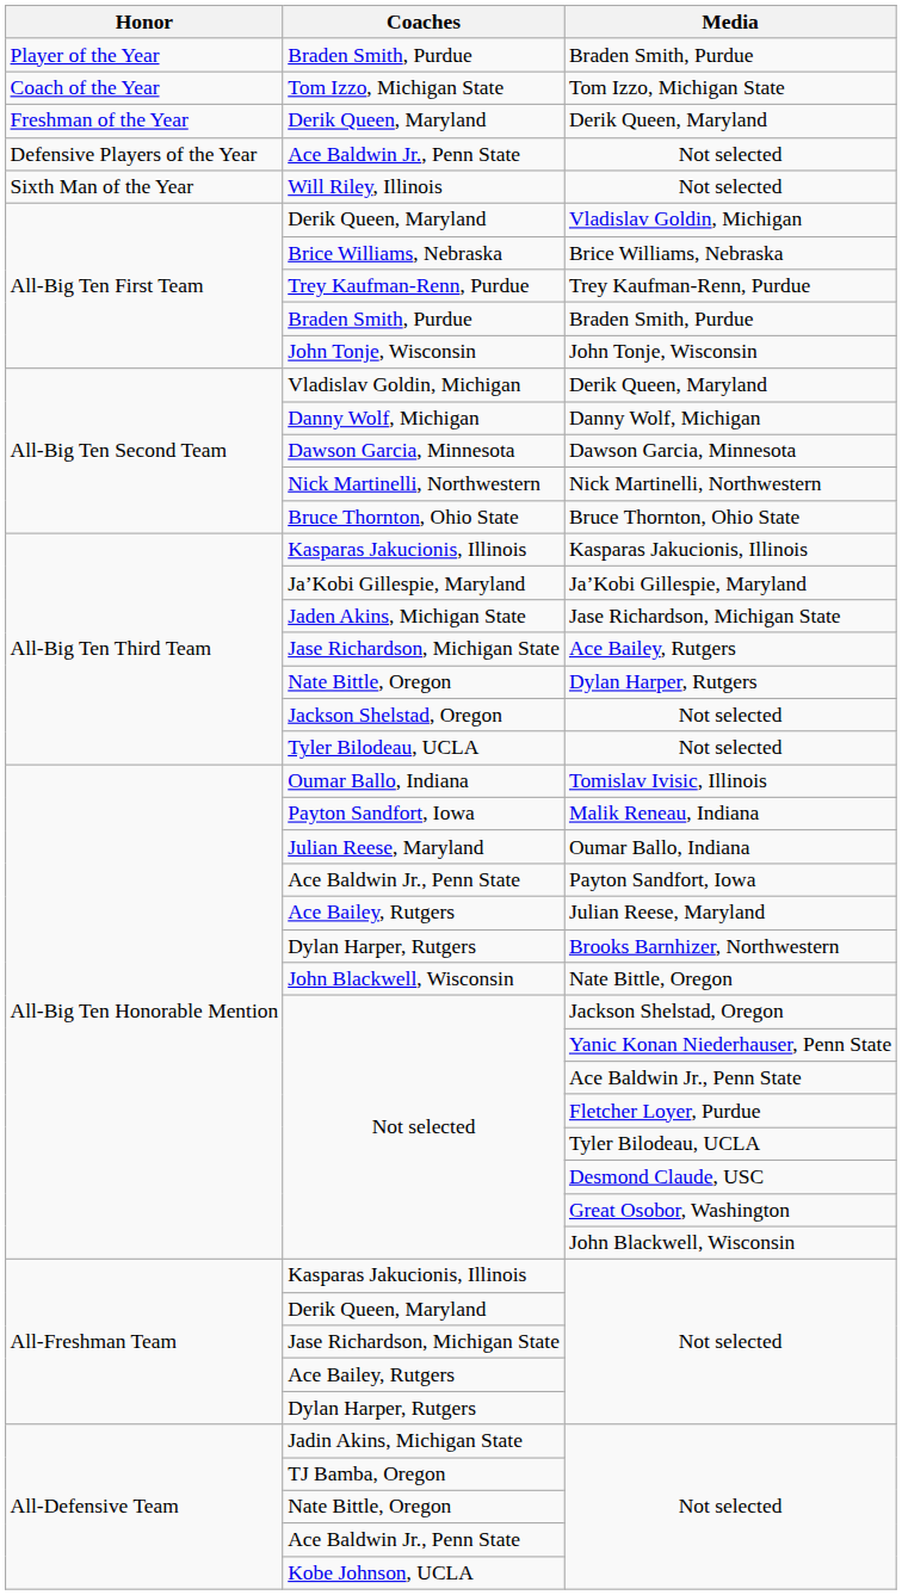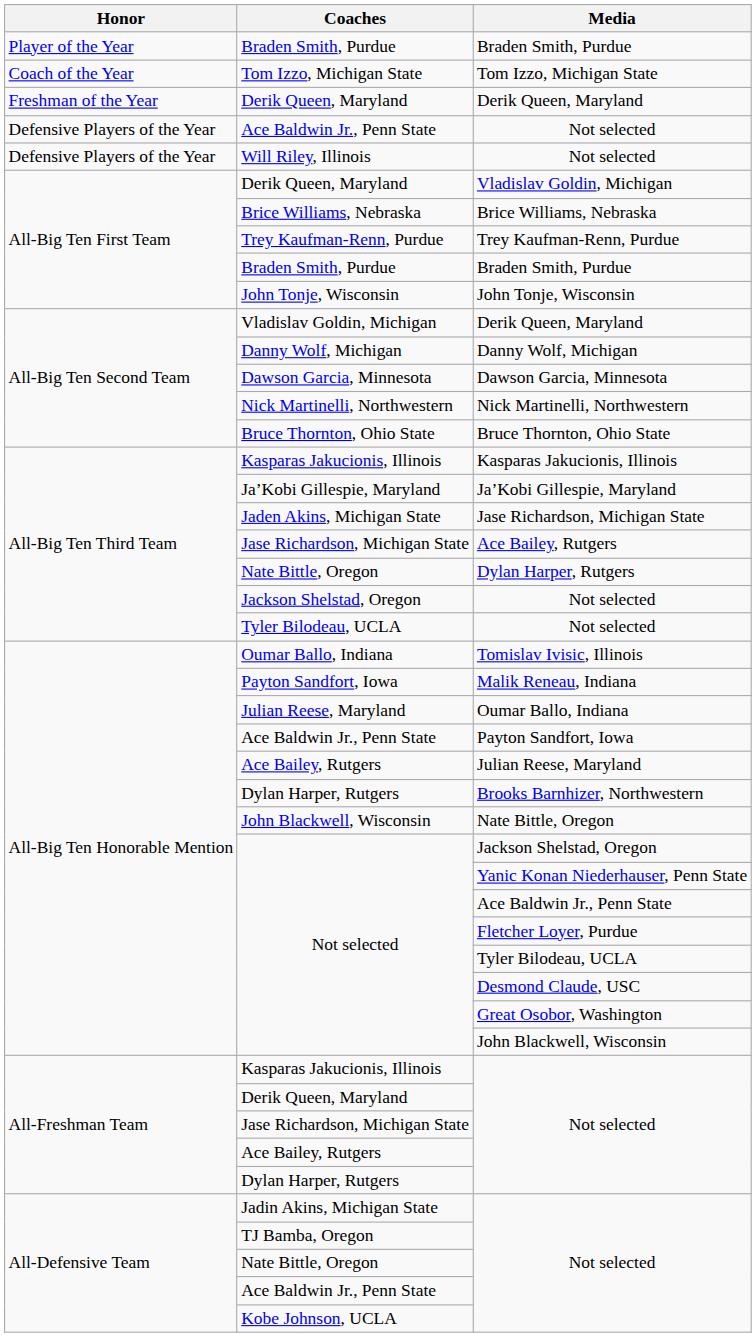Will Riley, Illinois / Not selected | Honor: Sixth Man of the Year -> Defensive Players of the Year
